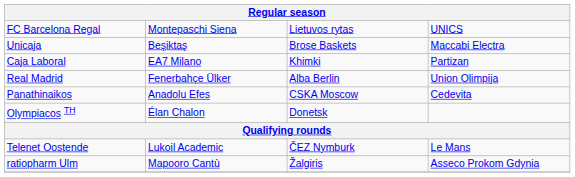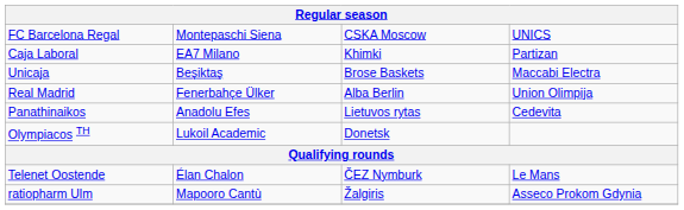FC Barcelona Regal | column 3: Lietuvos rytas -> CSKA Moscow
rows swapped: Caja Laboral <-> Unicaja
Panathinaikos | column 3: CSKA Moscow -> Lietuvos rytas
Olympiacos TH | column 2: Élan Chalon -> Lukoil Academic
Telenet Oostende | column 2: Lukoil Academic -> Élan Chalon
